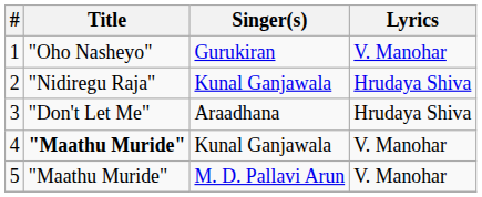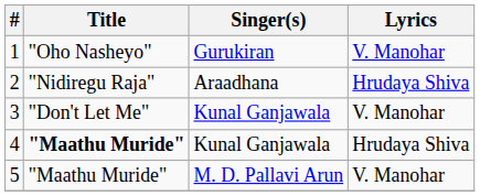2 | Singer(s): Kunal Ganjawala -> Araadhana
3 | Singer(s): Araadhana -> Kunal Ganjawala
3 | Lyrics: Hrudaya Shiva -> V. Manohar
4 | Lyrics: V. Manohar -> Hrudaya Shiva
